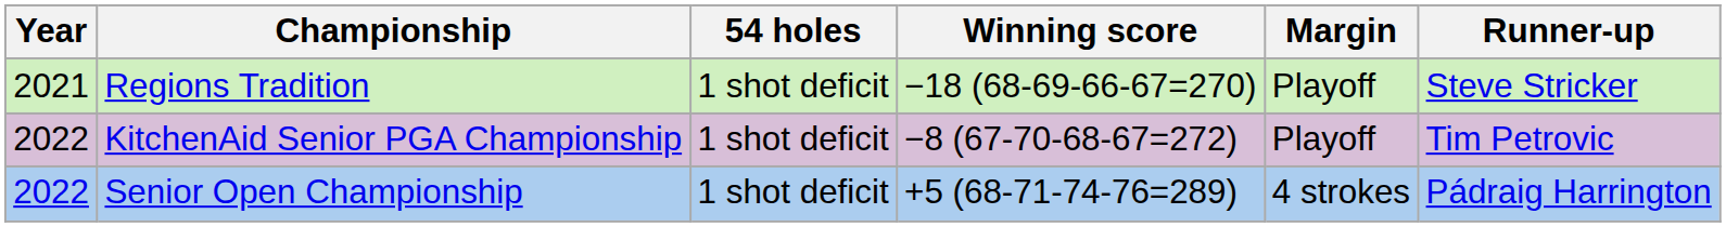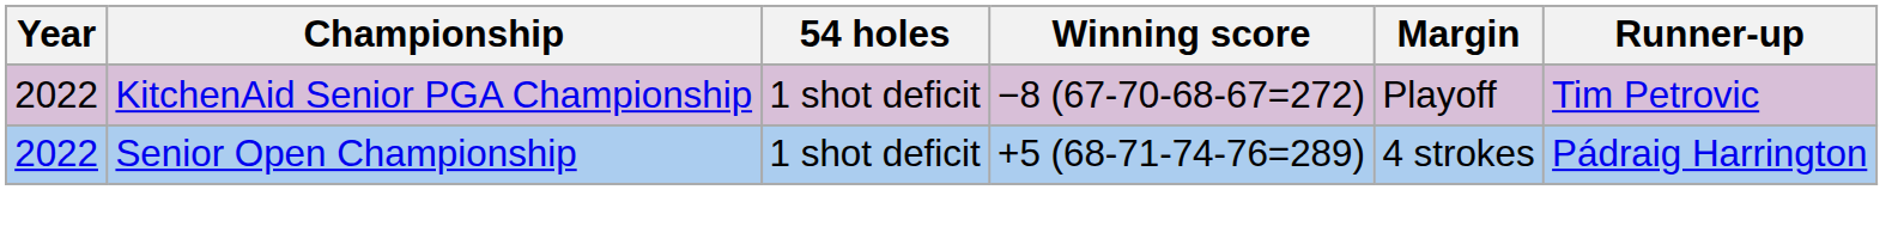- row: 2021 | Regions Tradition | 1 shot deficit | −18 (68-69-66-67=270) | Playoff | Steve Stricker
